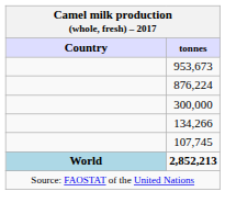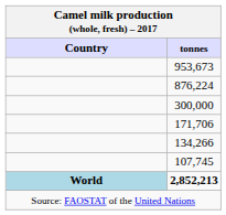+ row: 171,706
